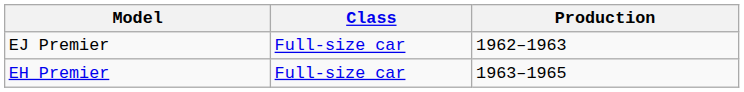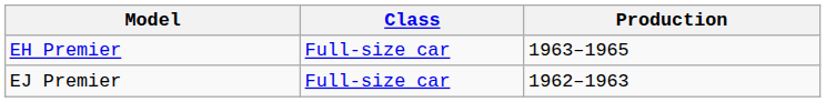rows swapped: EJ Premier <-> EH Premier
